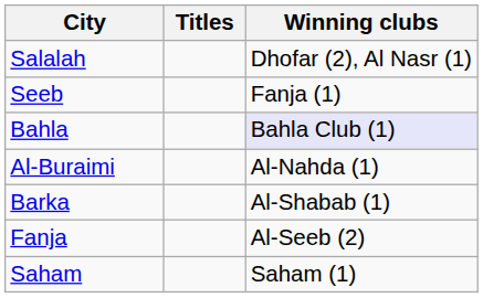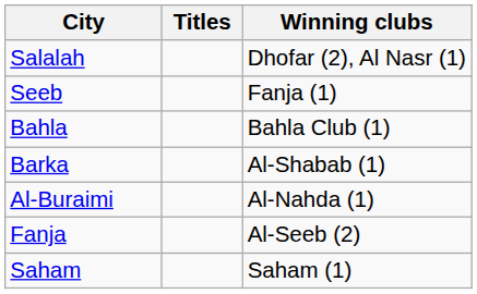Bahla | Winning clubs: lavender background -> no background
rows swapped: Barka <-> Al-Buraimi
